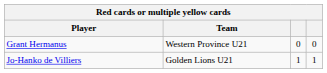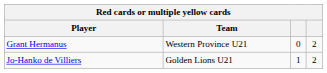Grant Hermanus | column 4: 0 -> 2
Jo-Hanko de Villiers | column 4: 1 -> 2
